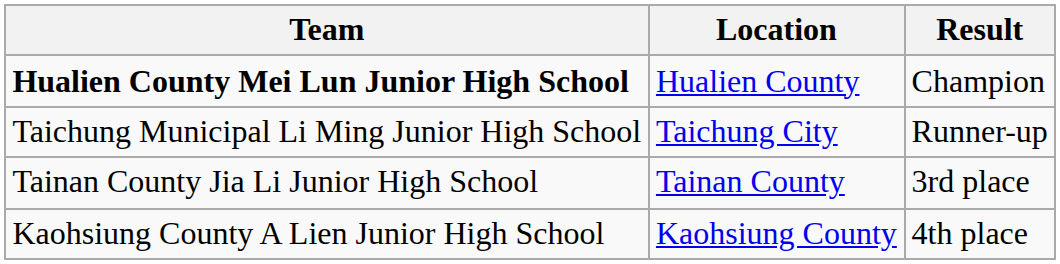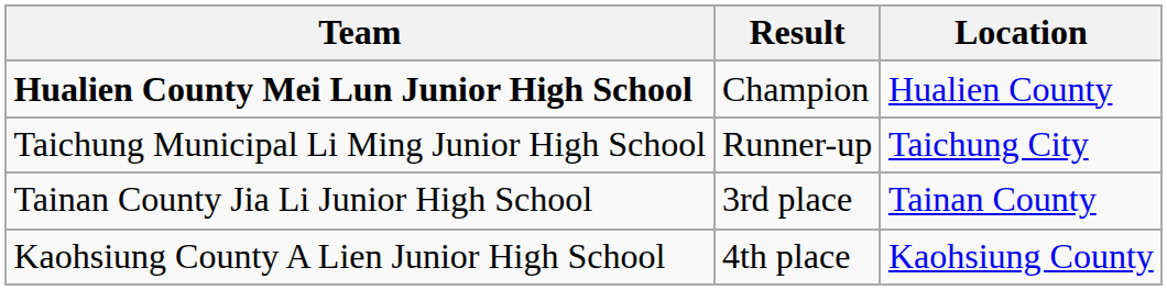columns swapped: Location <-> Result
